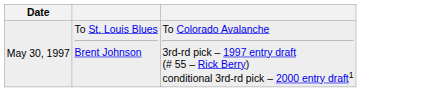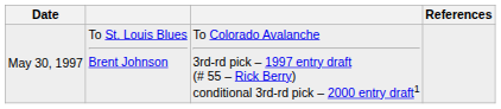+ column: References
